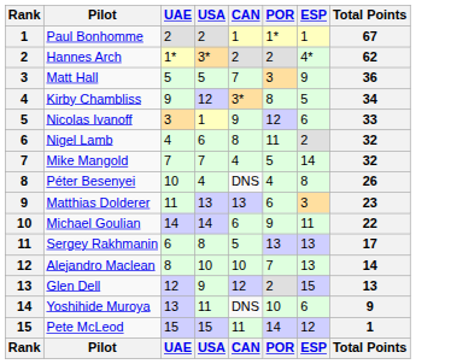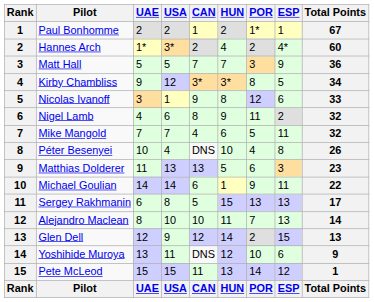+ column: HUN | 2 | 4 | 7 | 3* | 8 | 9 | 6 | 10 | 5 | 1 | 15 | 11 | 14 | 12 | 13 | HUN
Hannes Arch | Total Points: 62 -> 60
Mike Mangold | ESP: 14 -> 11
